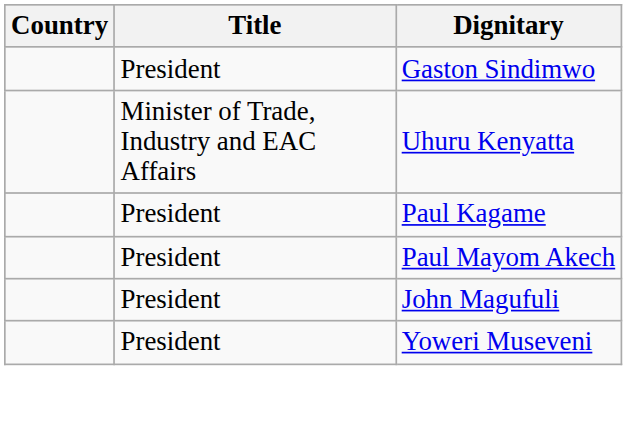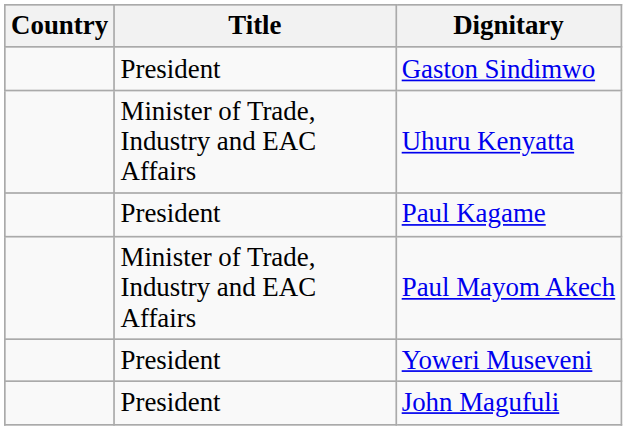Paul Mayom Akech | Title: President -> Minister of Trade, Industry and EAC Affairs
rows swapped: Yoweri Museveni <-> John Magufuli
